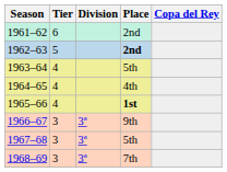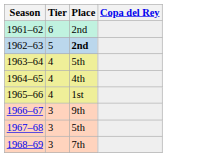- column: Division | 3ª | 3ª | 3ª
1965–66 | Place: bold -> normal
